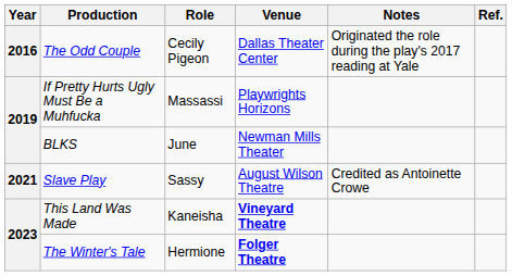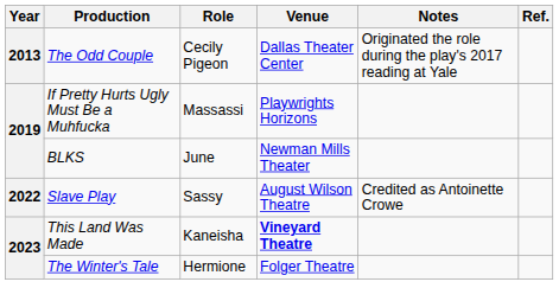The Odd Couple | Year: 2016 -> 2013
Slave Play | Year: 2021 -> 2022
The Winter's Tale | Venue: bold -> normal
